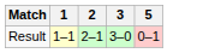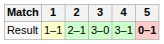+ column: 4 | 3–1
Result | 5: normal -> bold
